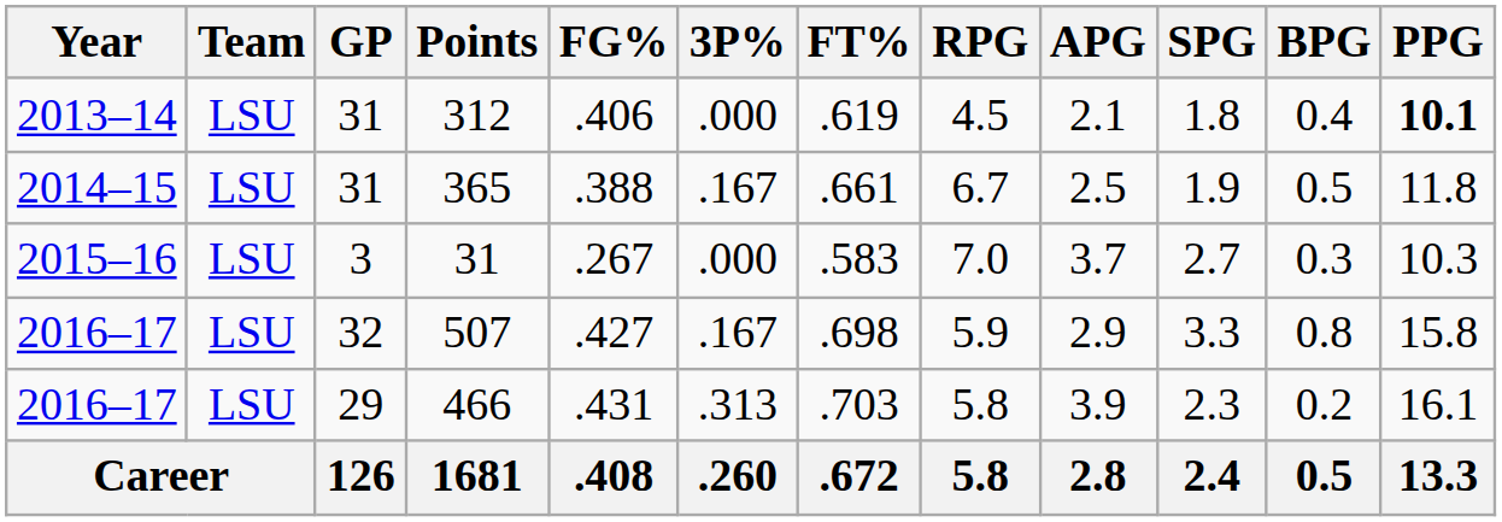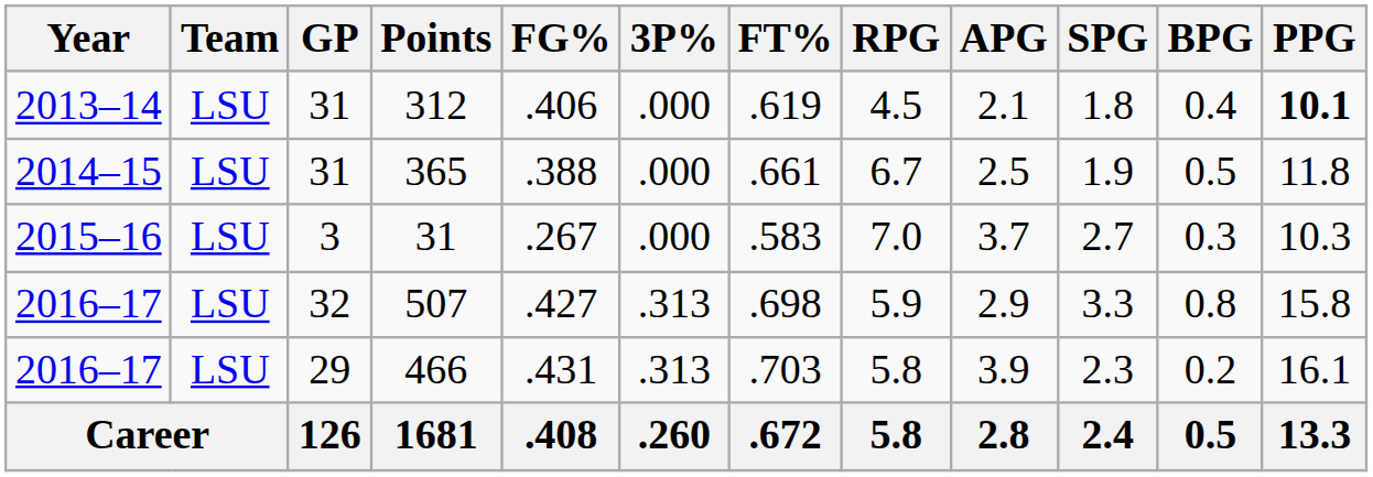365 | 3P%: .167 -> .000
507 | 3P%: .167 -> .313
